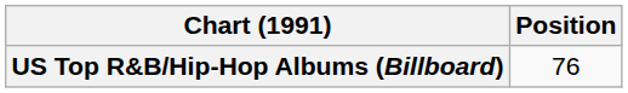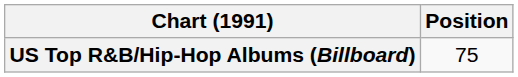US Top R&B/Hip-Hop Albums (Billboard) | Position: 76 -> 75
